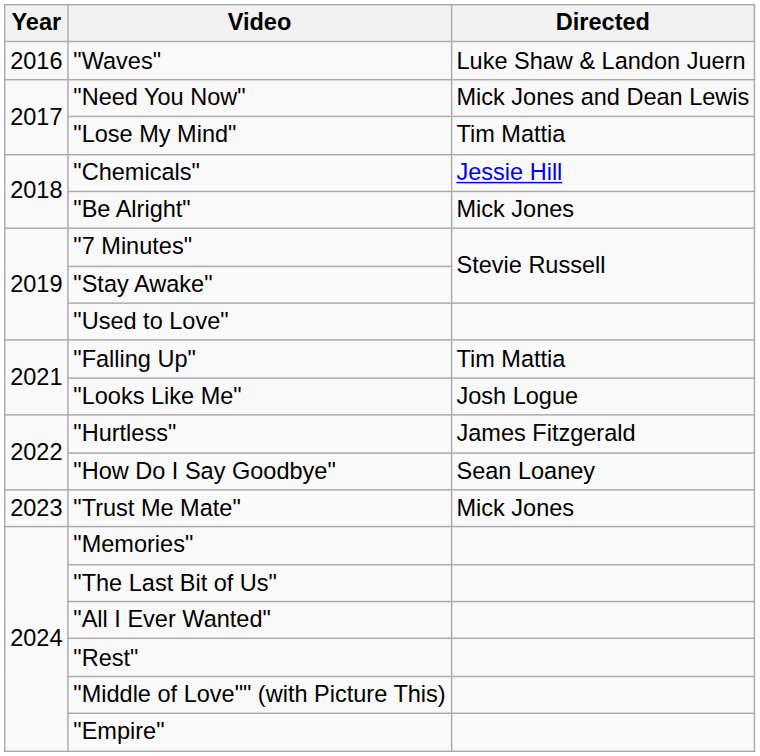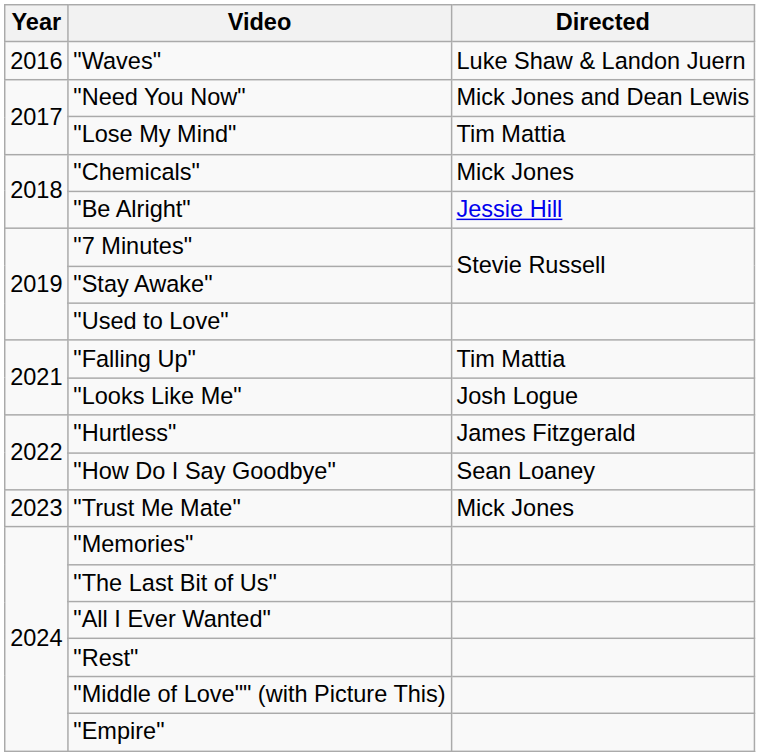"Chemicals" | Directed: Jessie Hill -> Mick Jones
"Be Alright" | Directed: Mick Jones -> Jessie Hill
